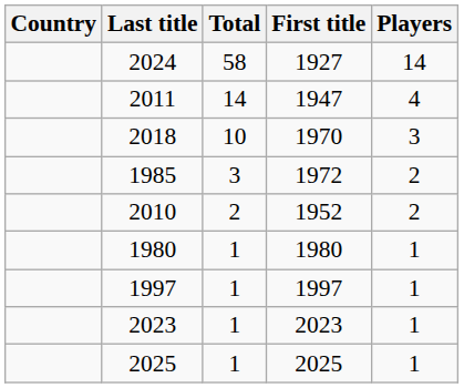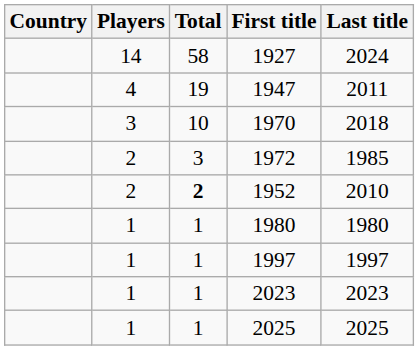columns swapped: Players <-> Last title
1947 | Total: 14 -> 19
1952 | Total: normal -> bold
